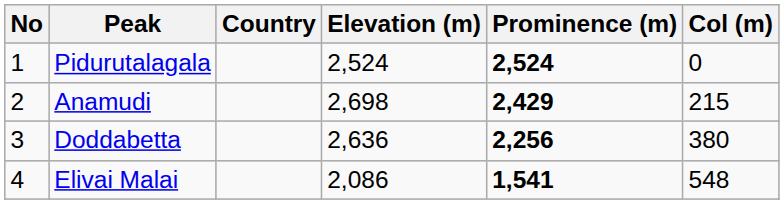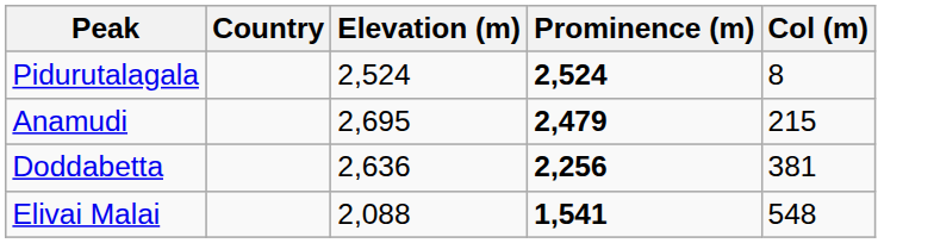- column: No | 1 | 2 | 3 | 4
Pidurutalagala | Col (m): 0 -> 8
Anamudi | Elevation (m): 2,698 -> 2,695
Anamudi | Prominence (m): 2,429 -> 2,479
Doddabetta | Col (m): 380 -> 381
Elivai Malai | Elevation (m): 2,086 -> 2,088
